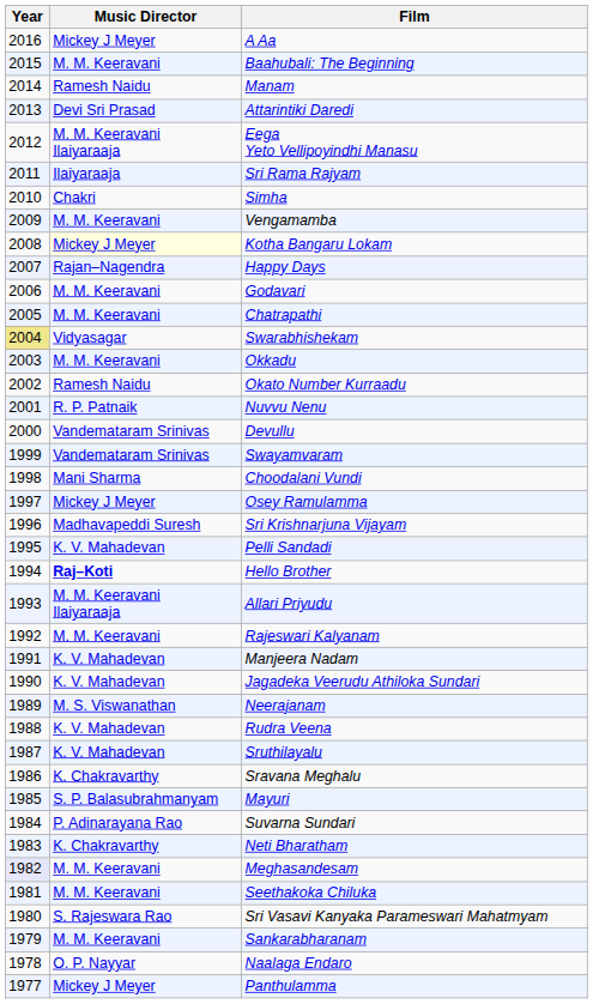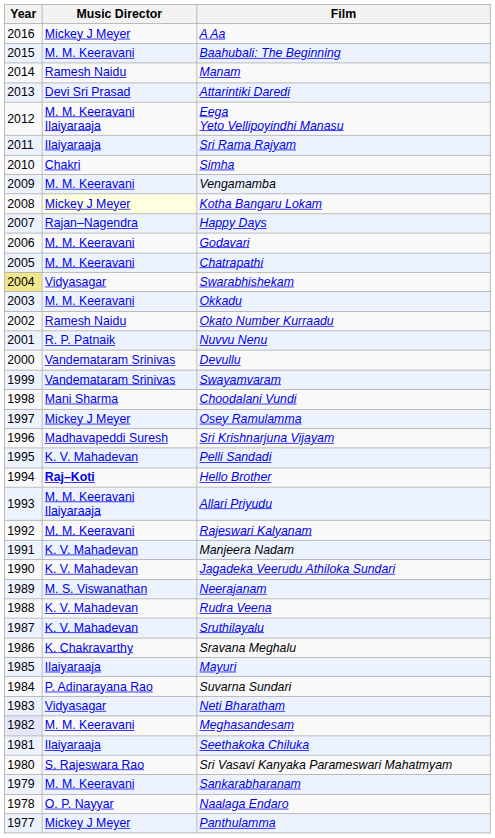Mayuri | Music Director: S. P. Balasubrahmanyam -> Ilaiyaraaja
Neti Bharatham | Music Director: K. Chakravarthy -> Vidyasagar
Seethakoka Chiluka | Music Director: M. M. Keeravani -> Ilaiyaraaja
